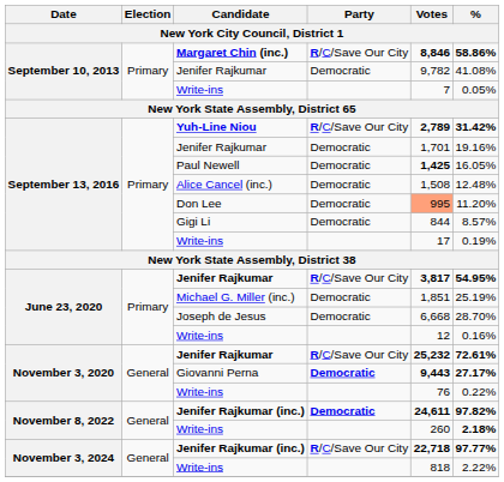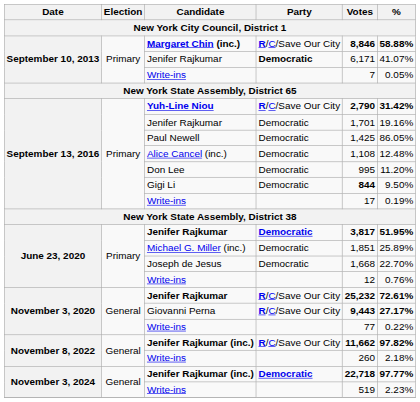Margaret Chin (inc.) | %: 58.86% -> 58.88%
September 10, 2013 / Jenifer Rajkumar | Party: normal -> bold
September 10, 2013 / Jenifer Rajkumar | Votes: 9,782 -> 6,171
September 10, 2013 / Jenifer Rajkumar | %: 41.08% -> 41.07%
Yuh-Line Niou | Votes: 2,789 -> 2,790
Paul Newell | Votes: bold -> normal
Paul Newell | %: 16.05% -> 86.05%
Alice Cancel (inc.) | Votes: 1,508 -> 1,108
Don Lee | Votes: lightsalmon background -> no background
Gigi Li | Votes: normal -> bold
Gigi Li | %: 8.57% -> 9.50%
June 23, 2020 / Jenifer Rajkumar | Party: R/C/Save Our City -> Democratic
June 23, 2020 / Jenifer Rajkumar | %: 54.95% -> 51.95%
Michael G. Miller (inc.) | %: 25.19% -> 25.89%
Joseph de Jesus | Votes: 6,668 -> 1,668
Joseph de Jesus | %: 28.70% -> 22.70%
June 23, 2020 / Write-ins | %: 0.16% -> 0.76%
Giovanni Perna | Party: Democratic -> R/C/Save Our City
November 3, 2020 / Write-ins | Votes: 76 -> 77
November 8, 2022 / Jenifer Rajkumar (inc.) | Party: Democratic -> R/C/Save Our City
November 8, 2022 / Jenifer Rajkumar (inc.) | Votes: 24,611 -> 11,662
November 8, 2022 / Write-ins | %: bold -> normal
November 3, 2024 / Jenifer Rajkumar (inc.) | Party: R/C/Save Our City -> Democratic
November 3, 2024 / Write-ins | Votes: 818 -> 519
November 3, 2024 / Write-ins | %: 2.22% -> 2.23%
